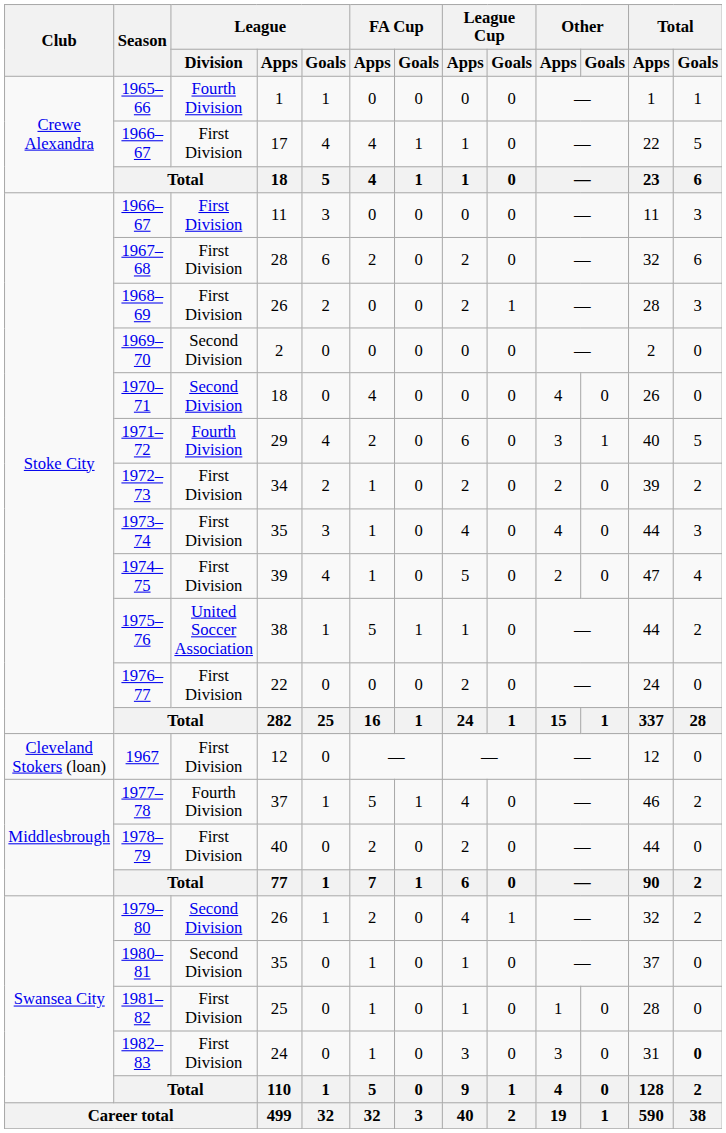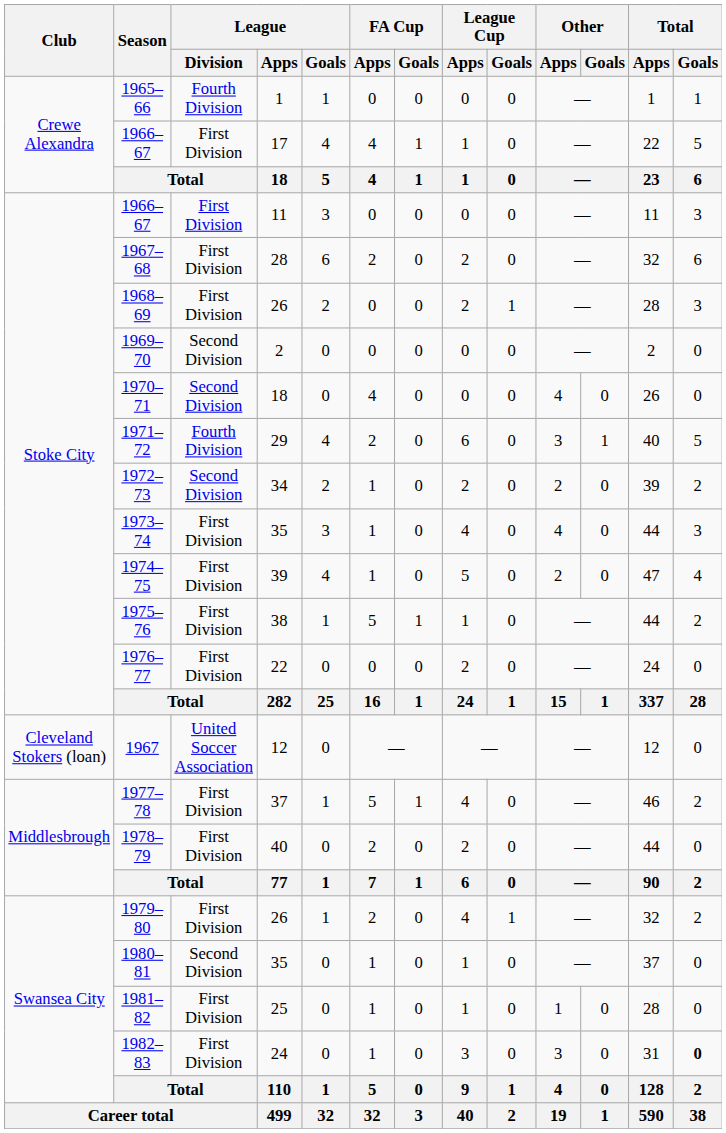1972–73 | League / Division: First Division -> Second Division
1975–76 | League / Division: United Soccer Association -> First Division
1967 | League / Division: First Division -> United Soccer Association
1977–78 | League / Division: Fourth Division -> First Division
1979–80 | League / Division: Second Division -> First Division
